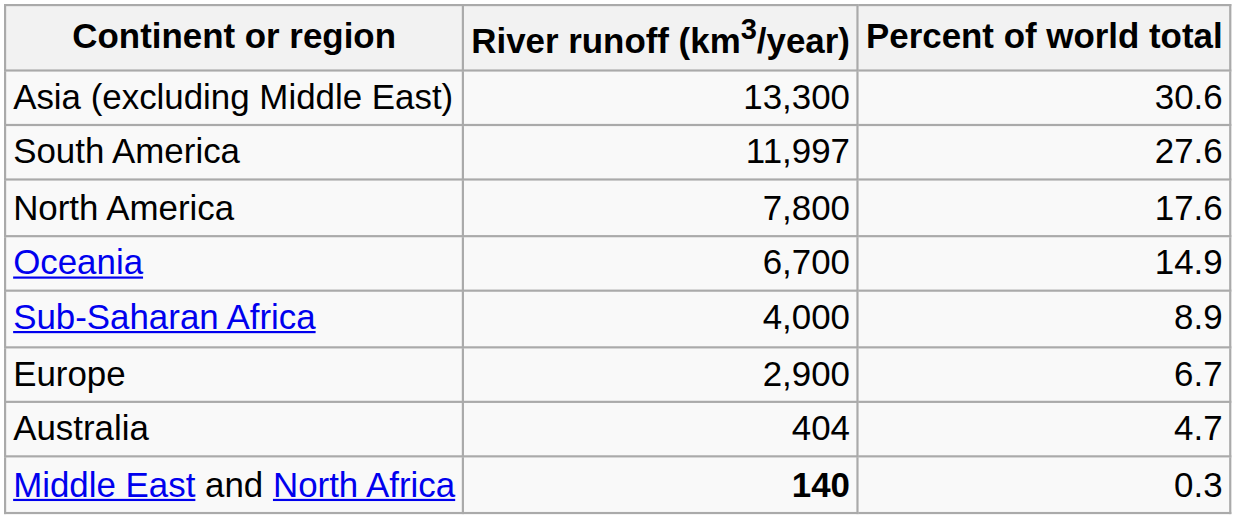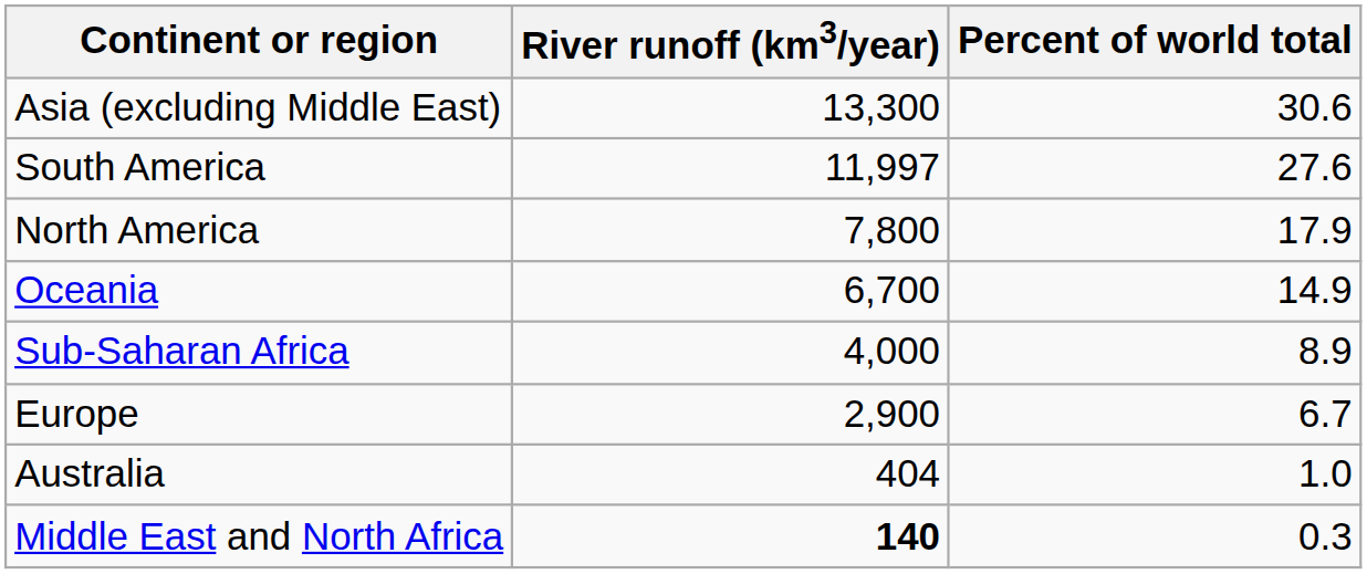North America | Percent of world total: 17.6 -> 17.9
Australia | Percent of world total: 4.7 -> 1.0
